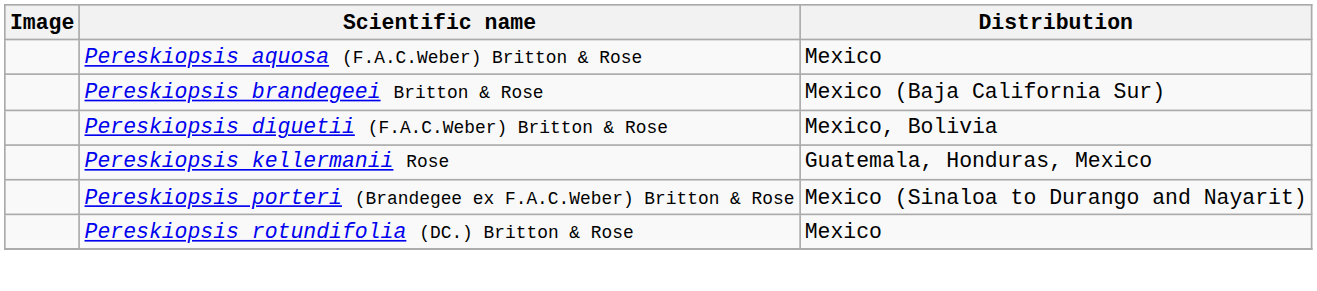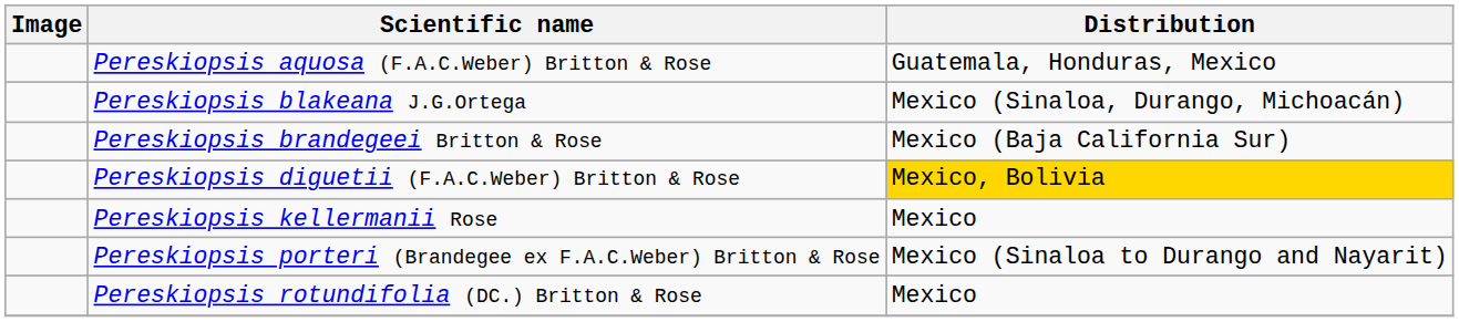Pereskiopsis aquosa (F.A.C.Weber) Britton & Rose | Distribution: Mexico -> Guatemala, Honduras, Mexico
+ row: Pereskiopsis blakeana J.G.Ortega | Mexico (Sinaloa, Durango, Michoacán)
Pereskiopsis diguetii (F.A.C.Weber) Britton & Rose | Distribution: no background -> gold background
Pereskiopsis kellermanii Rose | Distribution: Guatemala, Honduras, Mexico -> Mexico
